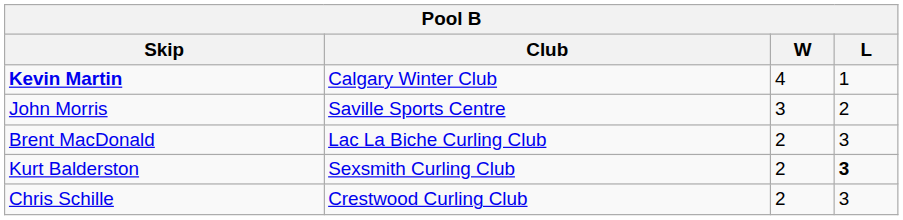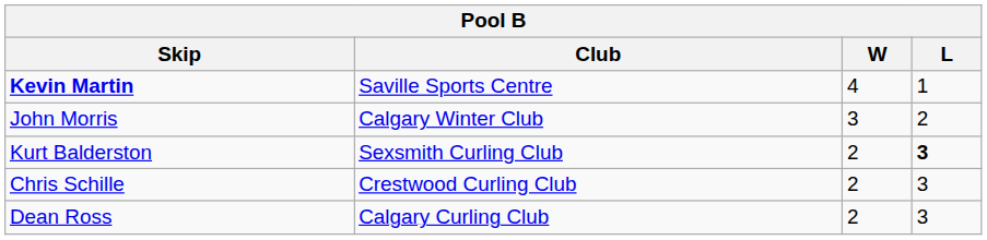Kevin Martin | Club: Calgary Winter Club -> Saville Sports Centre
John Morris | Club: Saville Sports Centre -> Calgary Winter Club
- row: Brent MacDonald | Lac La Biche Curling Club | 2 | 3
+ row: Dean Ross | Calgary Curling Club | 2 | 3
